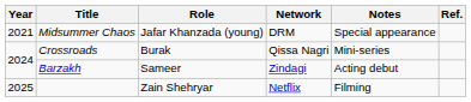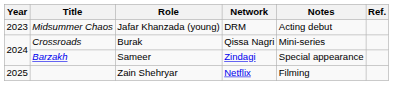Midsummer Chaos | Year: 2021 -> 2023
Midsummer Chaos | Notes: Special appearance -> Acting debut
Barzakh | Notes: Acting debut -> Special appearance
